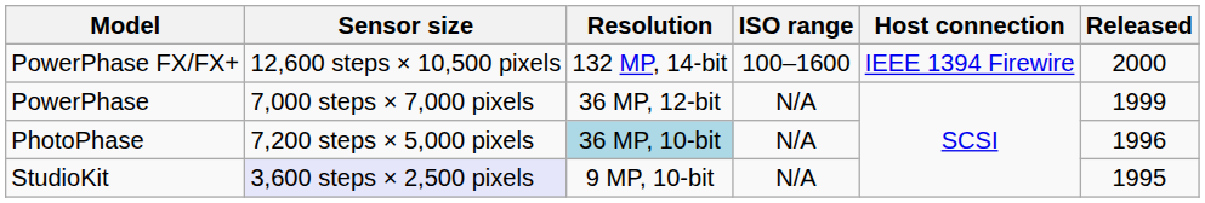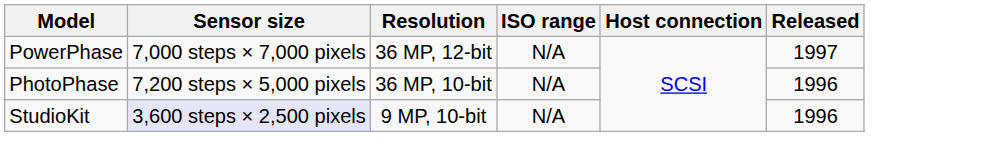- row: PowerPhase FX/FX+ | 12,600 steps × 10,500 pixels | 132 MP, 14-bit | 100–1600 | IEEE 1394 Firewire | 2000
PowerPhase | Released: 1999 -> 1997
PhotoPhase | Resolution: lightblue background -> no background
StudioKit | Released: 1995 -> 1996
